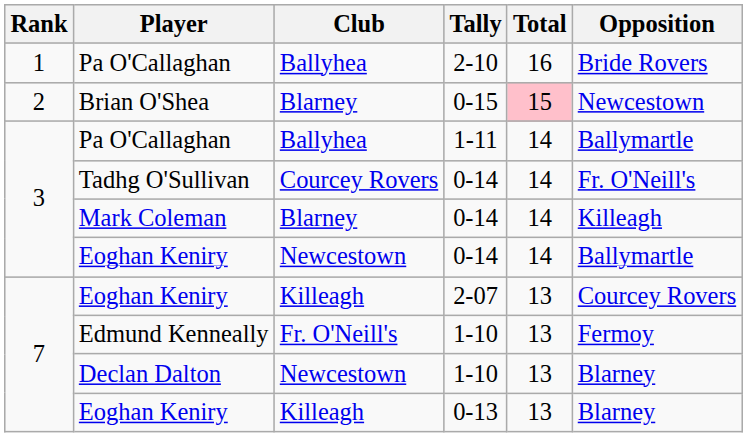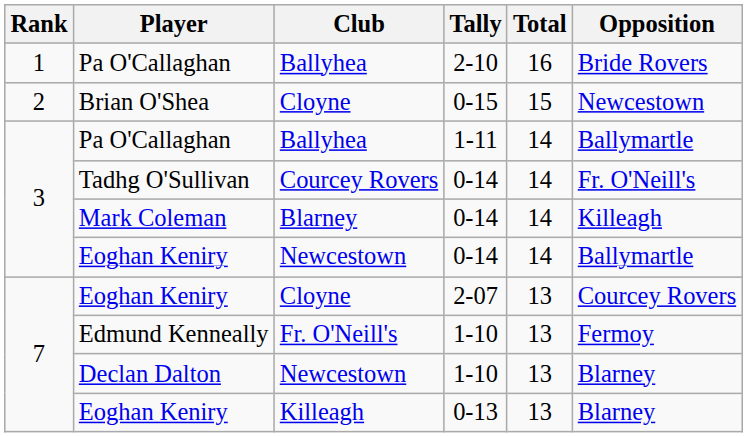Brian O'Shea | Club: Blarney -> Cloyne
Brian O'Shea | Total: pink background -> no background
Eoghan Keniry / 2-07 | Club: Killeagh -> Cloyne
